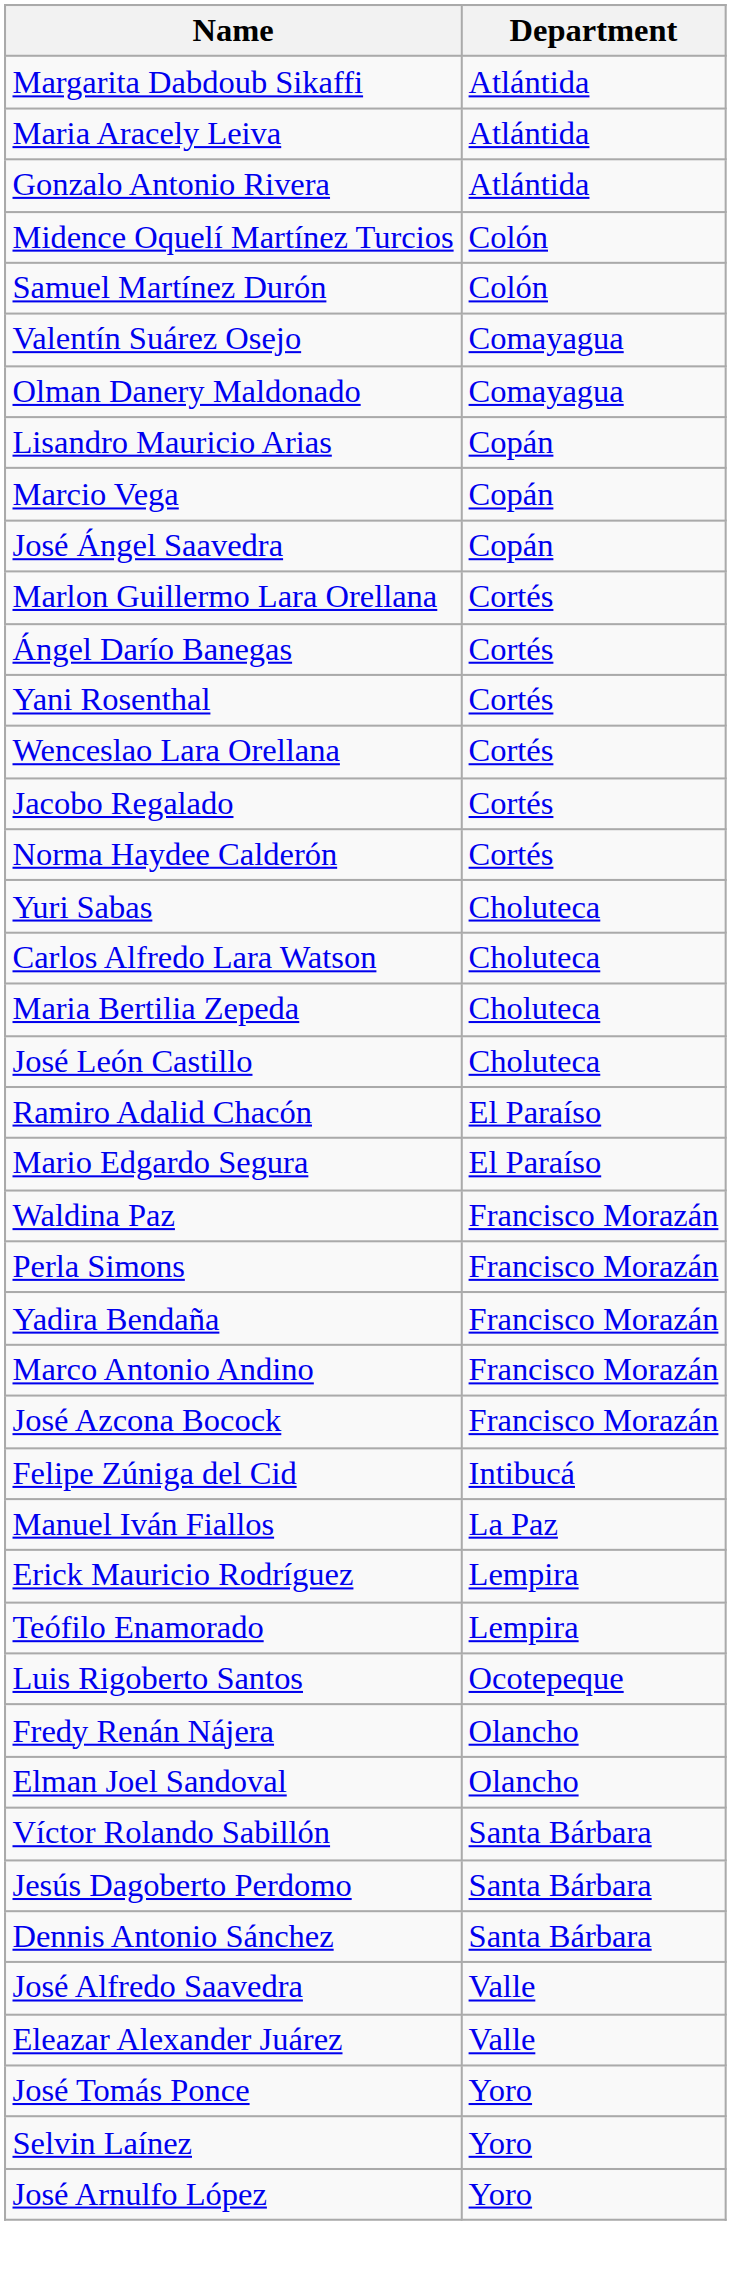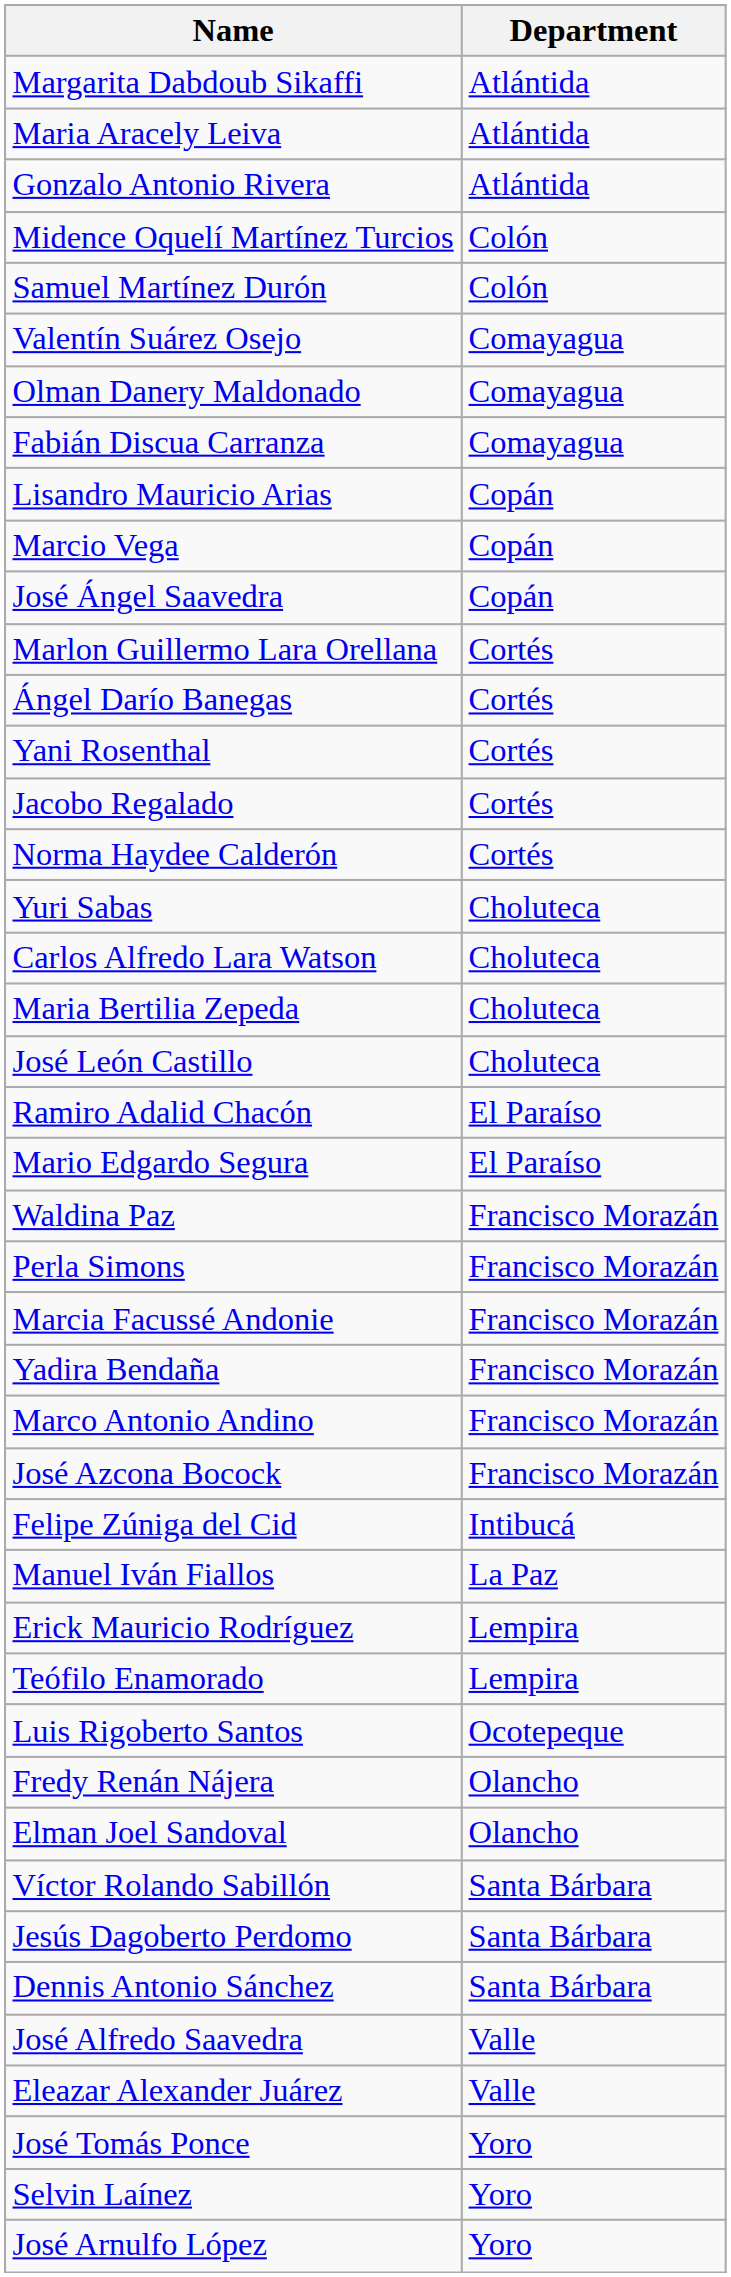+ row: Fabián Discua Carranza | Comayagua
- row: Wenceslao Lara Orellana | Cortés
+ row: Marcia Facussé Andonie | Francisco Morazán
